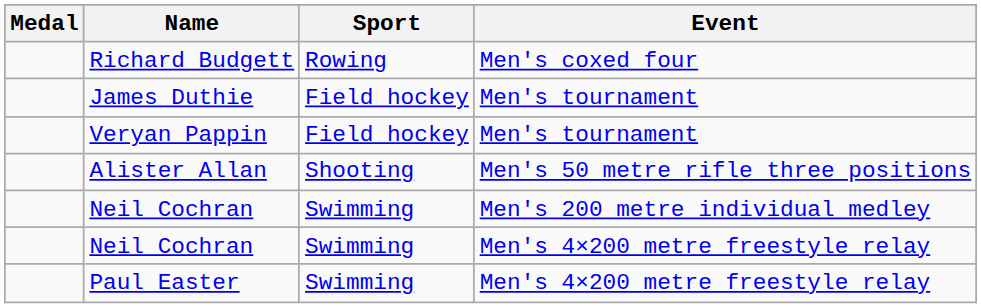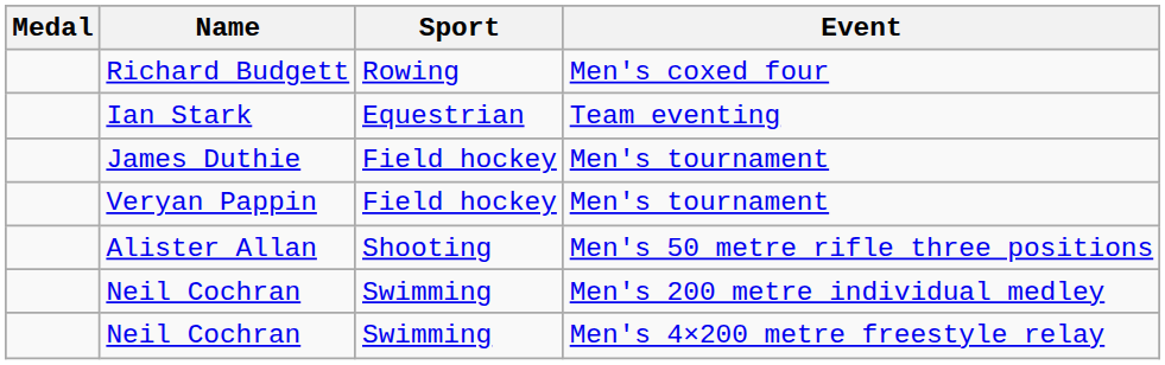+ row: Ian Stark | Equestrian | Team eventing
- row: Paul Easter | Swimming | Men's 4×200 metre freestyle relay
